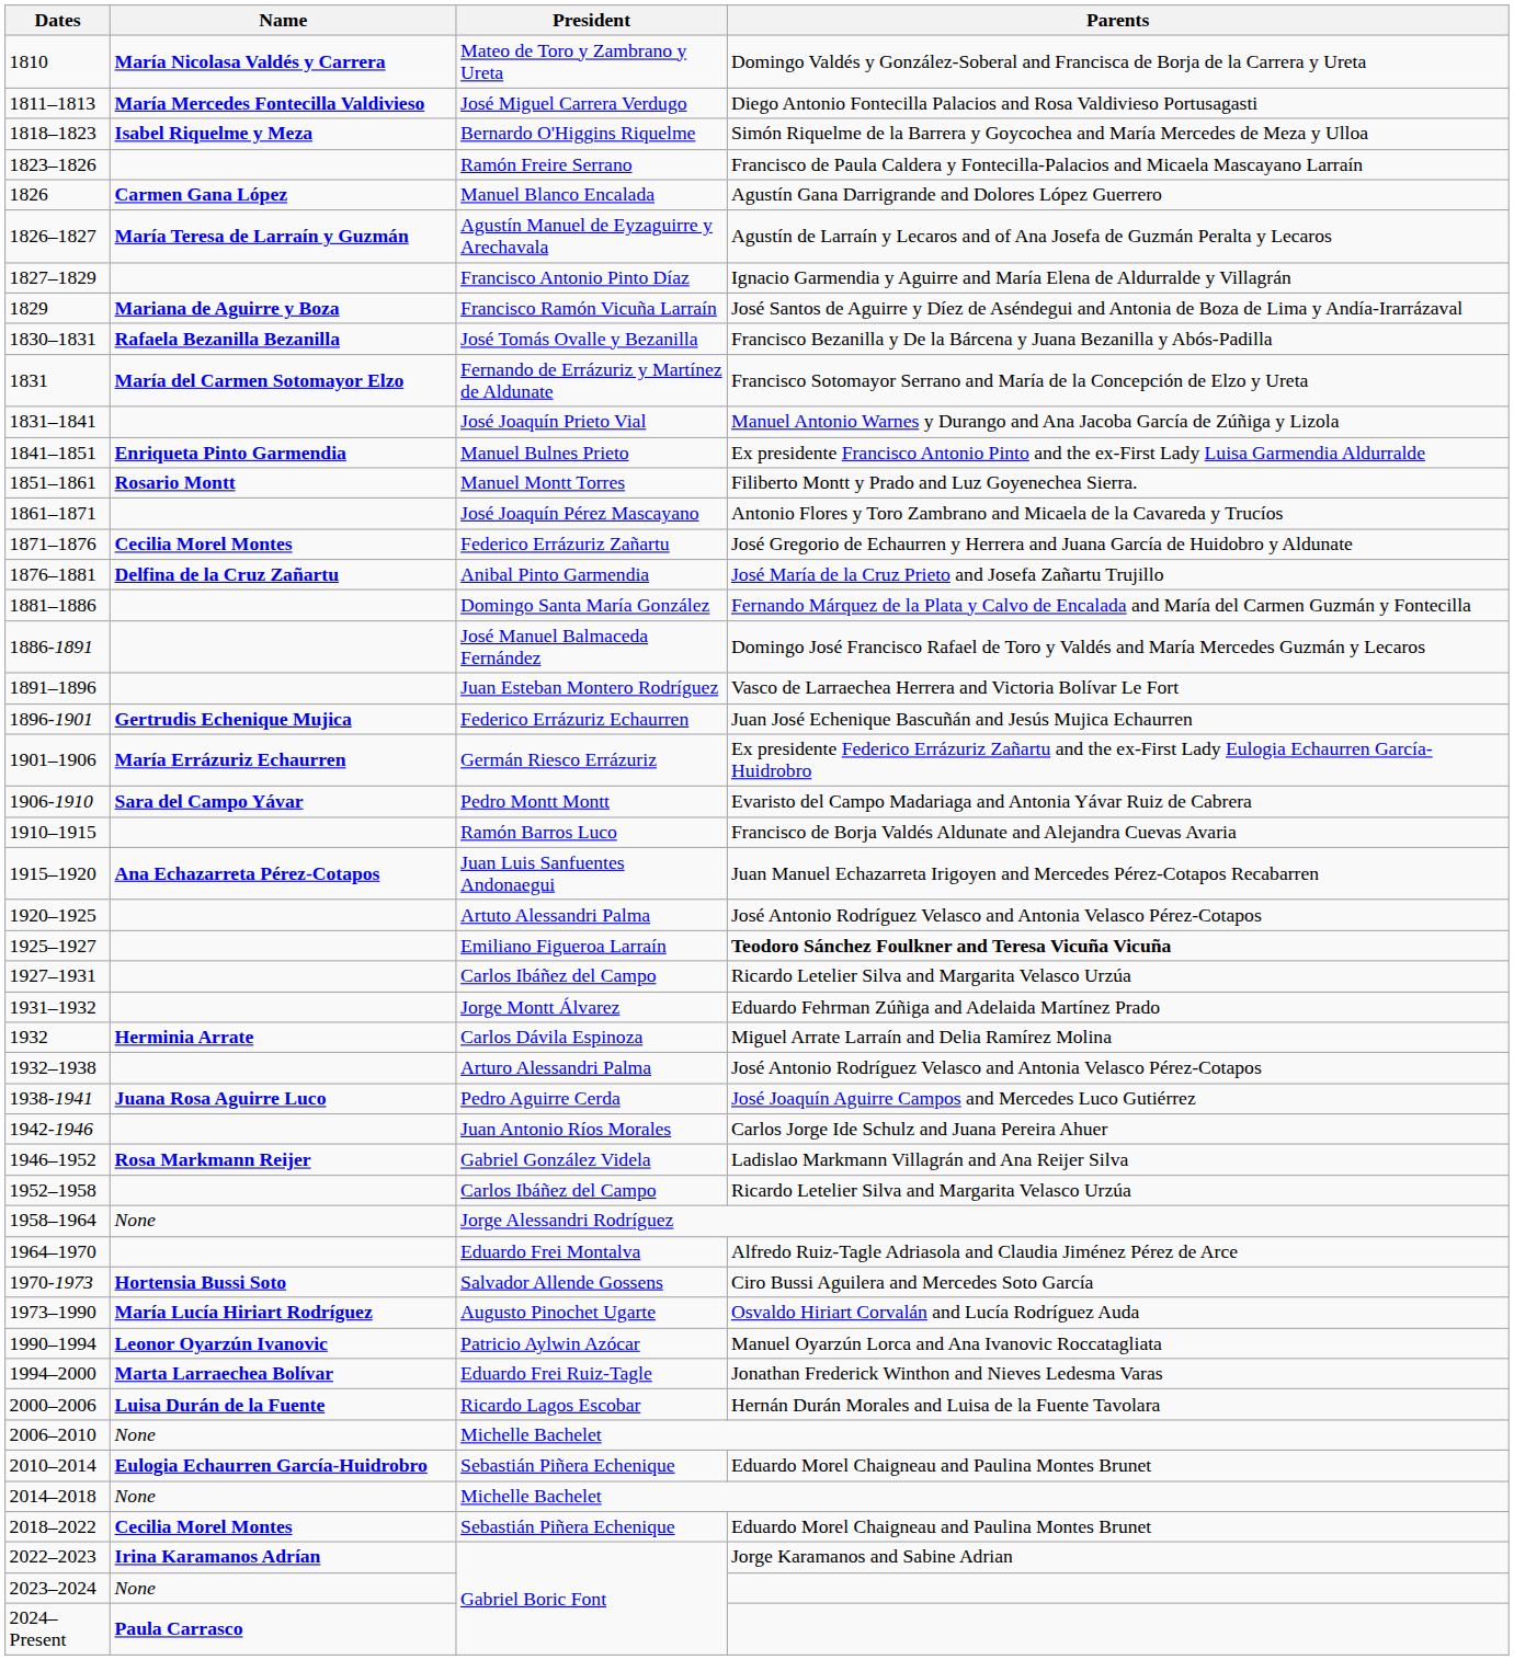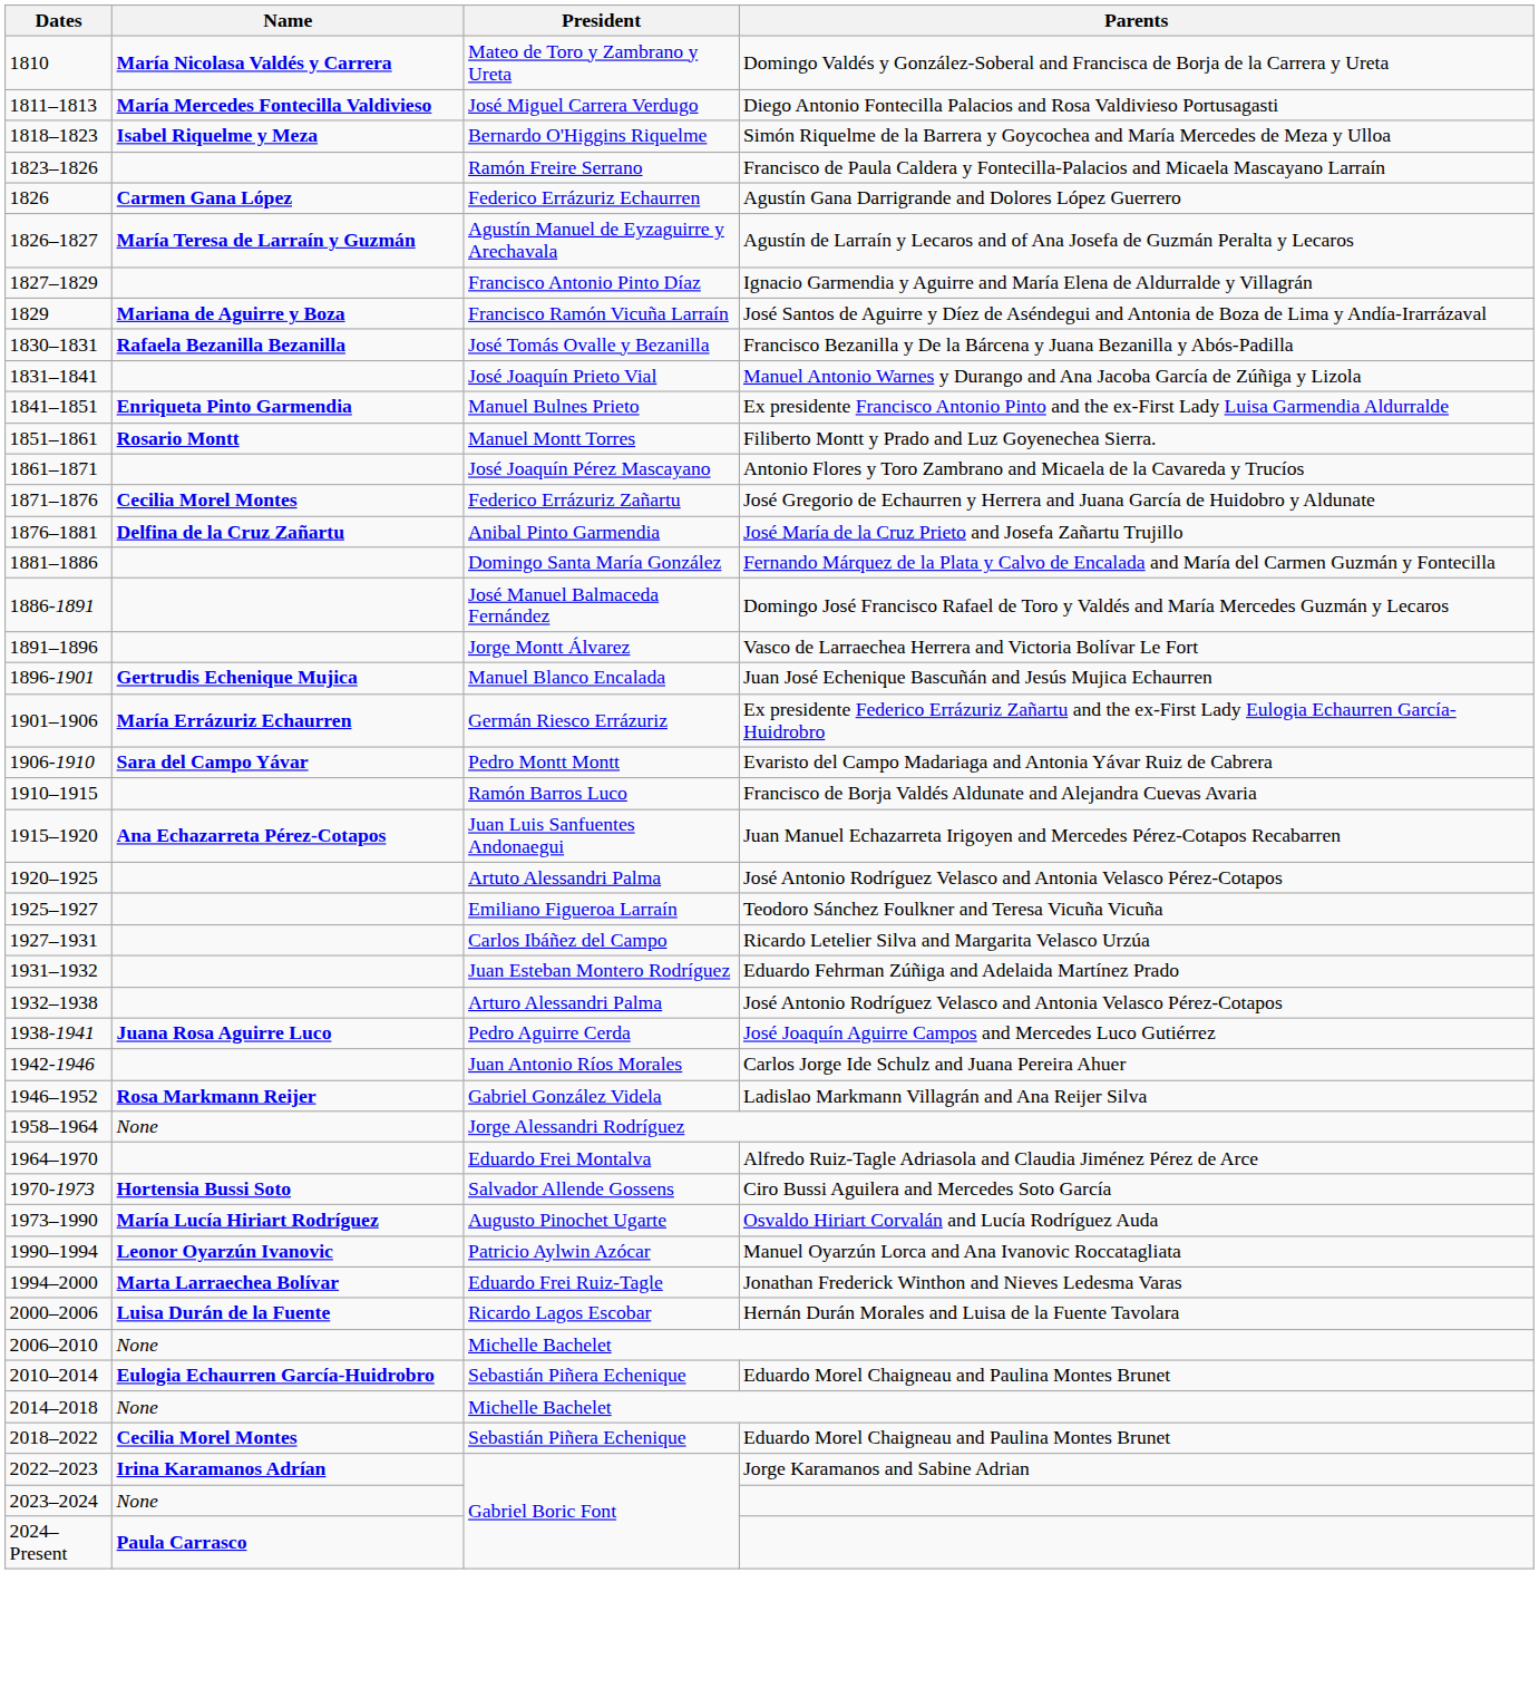1826 | President: Manuel Blanco Encalada -> Federico Errázuriz Echaurren
- row: 1831 | María del Carmen Sotomayor Elzo | Fernando de Errázuriz y Martínez de Aldunate | Francisco Sotomayor Serrano and María de la Concepción de Elzo y Ureta
1891–1896 | President: Juan Esteban Montero Rodríguez -> Jorge Montt Álvarez
1896-1901 | President: Federico Errázuriz Echaurren -> Manuel Blanco Encalada
1925–1927 | Parents: bold -> normal
1931–1932 | President: Jorge Montt Álvarez -> Juan Esteban Montero Rodríguez
- row: 1932 | Herminia Arrate | Carlos Dávila Espinoza | Miguel Arrate Larraín and Delia Ramírez Molina
- row: 1952–1958 | Carlos Ibáñez del Campo | Ricardo Letelier Silva and Margarita Velasco Urzúa
